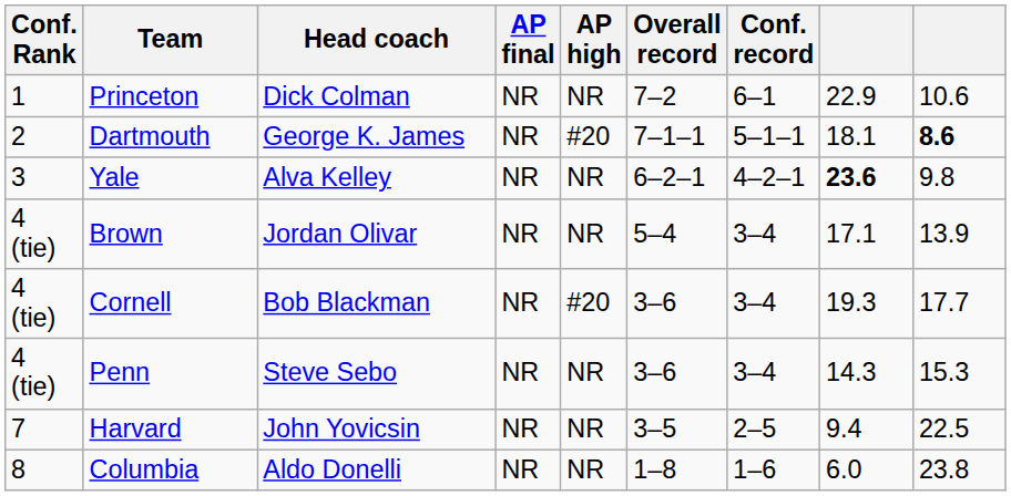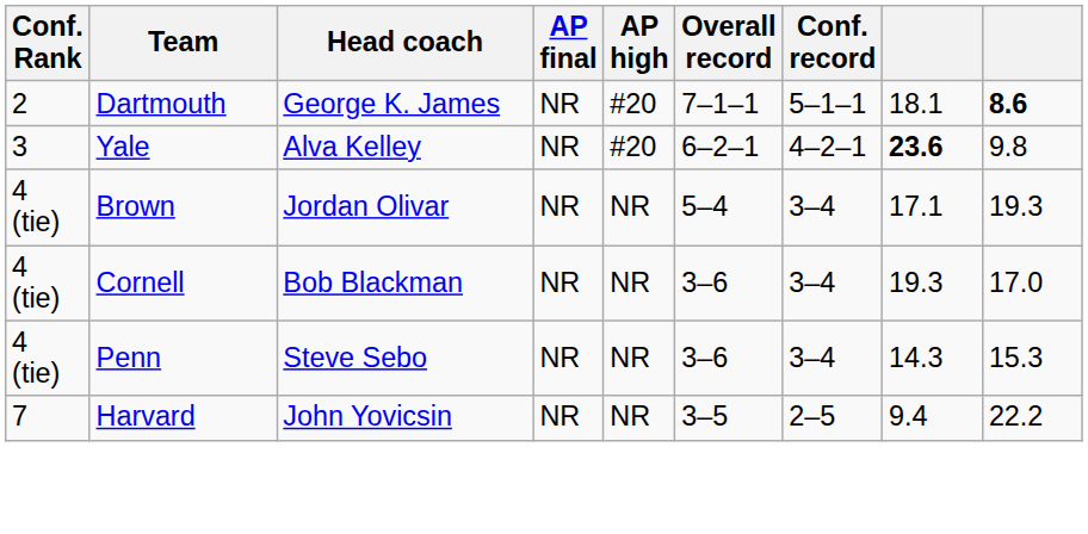- row: 1 | Princeton | Dick Colman | NR | NR | 7–2 | 6–1 | 22.9 | 10.6
Yale | AP high: NR -> #20
Brown | column 9: 13.9 -> 19.3
Cornell | AP high: #20 -> NR
Cornell | column 9: 17.7 -> 17.0
Harvard | column 9: 22.5 -> 22.2
- row: 8 | Columbia | Aldo Donelli | NR | NR | 1–8 | 1–6 | 6.0 | 23.8
